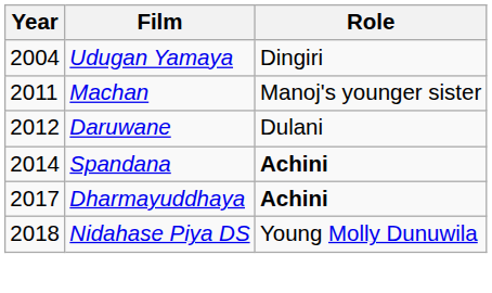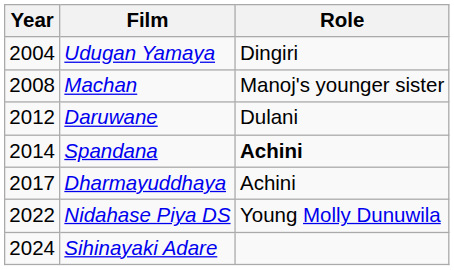Machan | Year: 2011 -> 2008
Dharmayuddhaya | Role: bold -> normal
Nidahase Piya DS | Year: 2018 -> 2022
+ row: 2024 | Sihinayaki Adare
